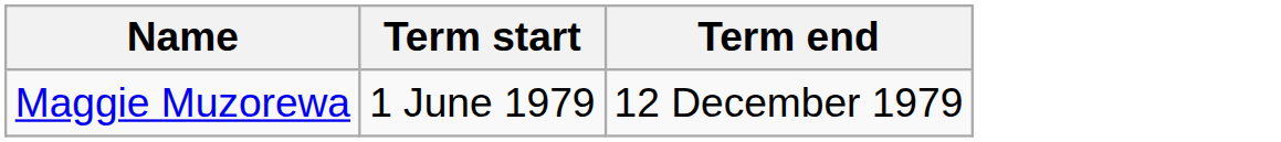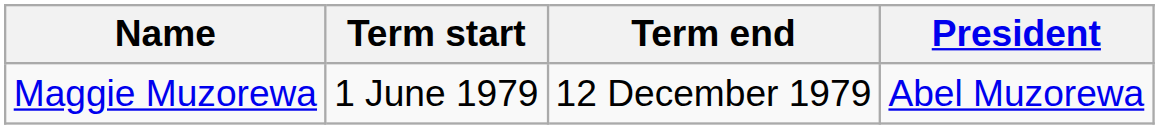+ column: President | Abel Muzorewa
